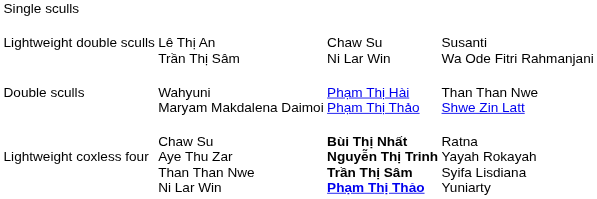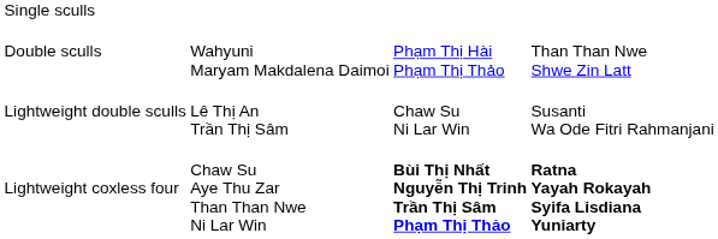rows swapped: Double sculls <-> Lightweight double sculls
Lightweight coxless four | column 4: normal -> bold
